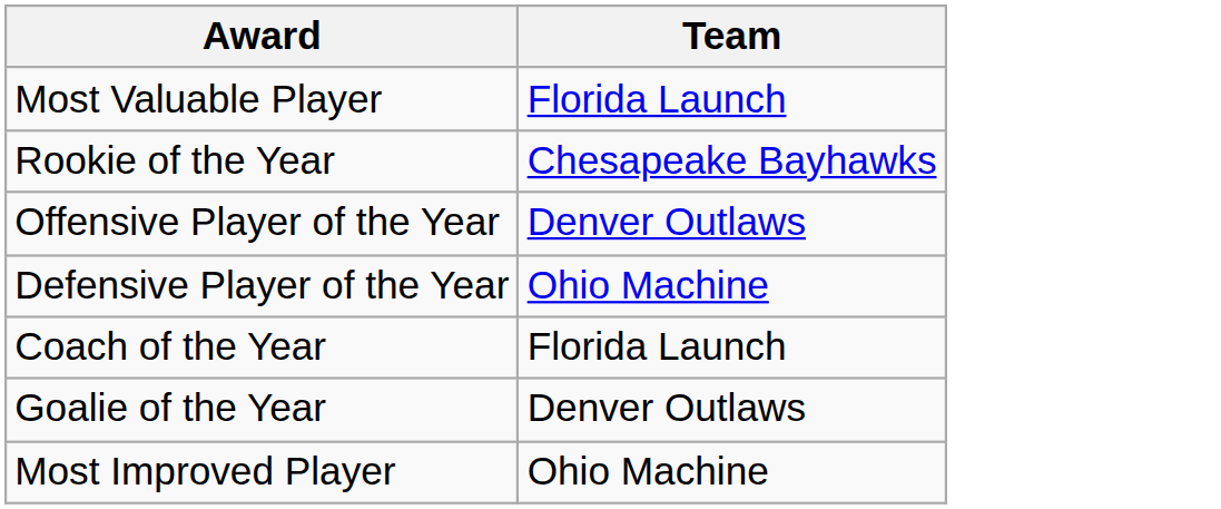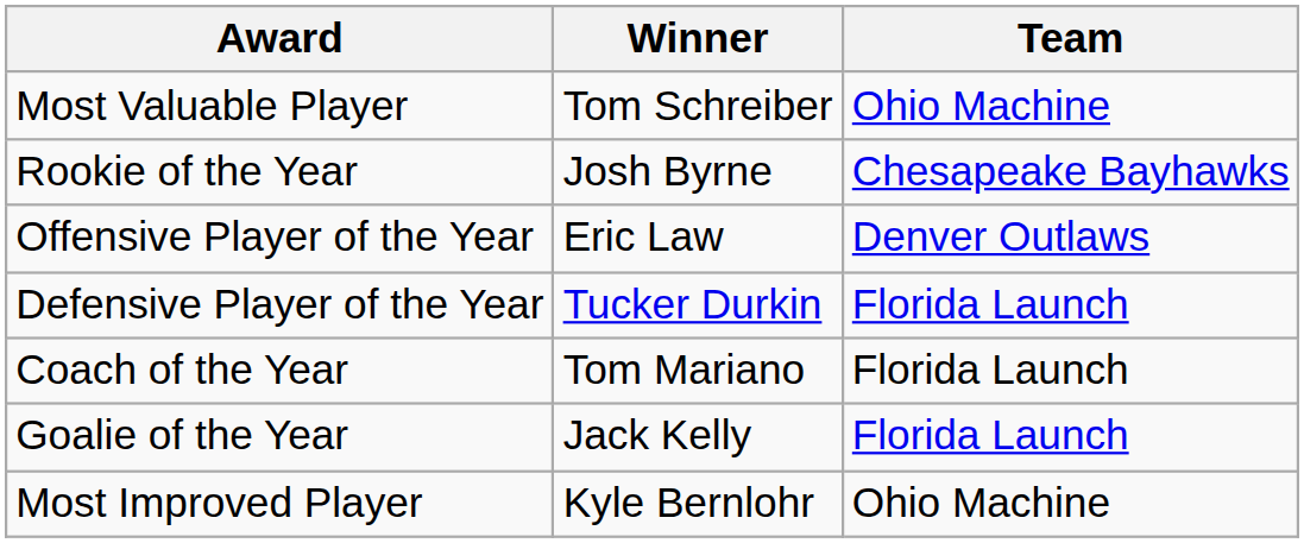+ column: Winner | Tom Schreiber | Josh Byrne | Eric Law | Tucker Durkin | Tom Mariano | Jack Kelly | Kyle Bernlohr
Most Valuable Player | Team: Florida Launch -> Ohio Machine
Defensive Player of the Year | Team: Ohio Machine -> Florida Launch
Goalie of the Year | Team: Denver Outlaws -> Florida Launch
